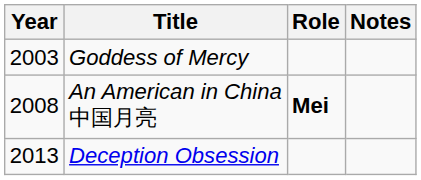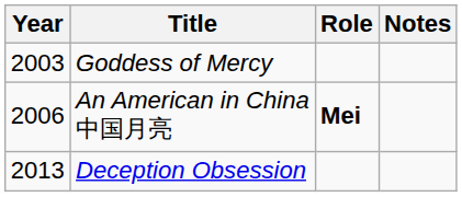An American in China 中国月亮 | Year: 2008 -> 2006
